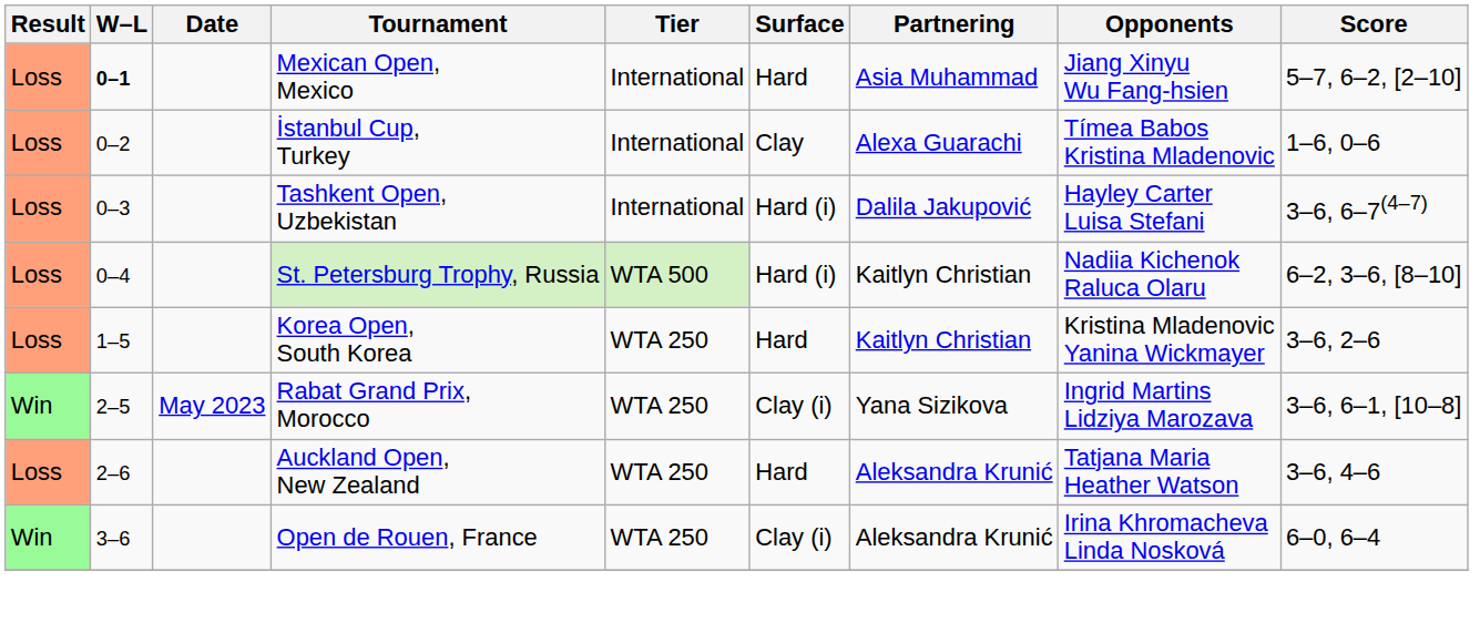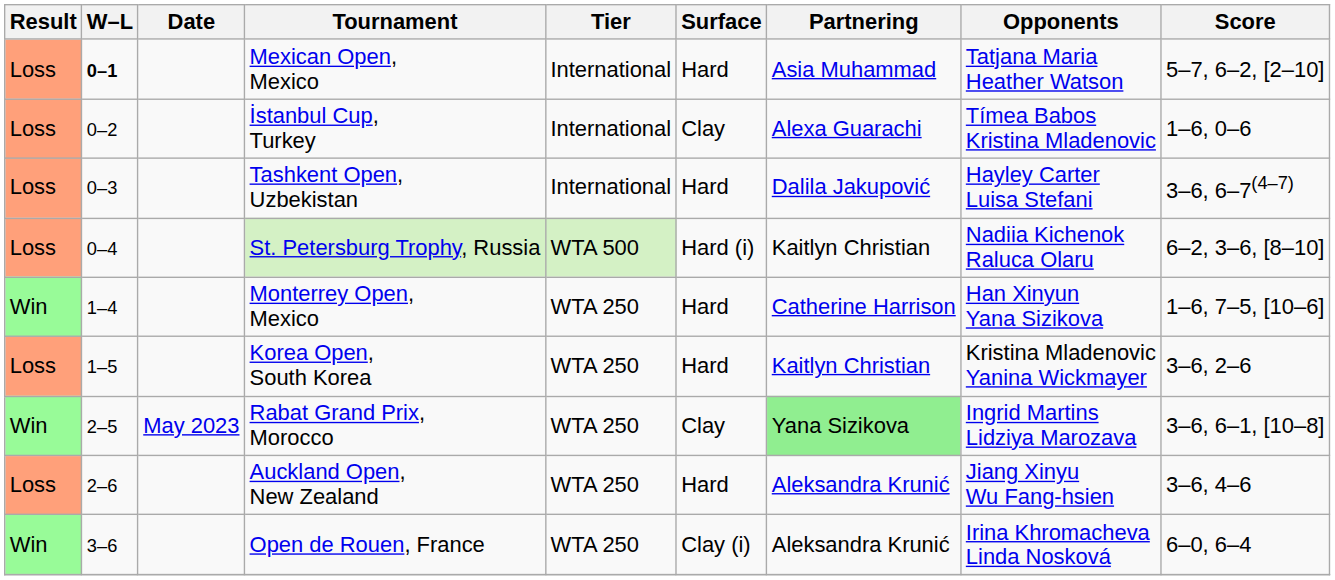Mexican Open, Mexico | Opponents: Jiang Xinyu Wu Fang-hsien -> Tatjana Maria Heather Watson
Tashkent Open, Uzbekistan | Surface: Hard (i) -> Hard
+ row: Win | 1–4 | Monterrey Open, Mexico | WTA 250 | Hard | Catherine Harrison | Han Xinyun Yana Sizikova | 1–6, 7–5, [10–6]
Rabat Grand Prix, Morocco | Surface: Clay (i) -> Clay
Rabat Grand Prix, Morocco | Partnering: no background -> lightgreen background
Auckland Open, New Zealand | Opponents: Tatjana Maria Heather Watson -> Jiang Xinyu Wu Fang-hsien
